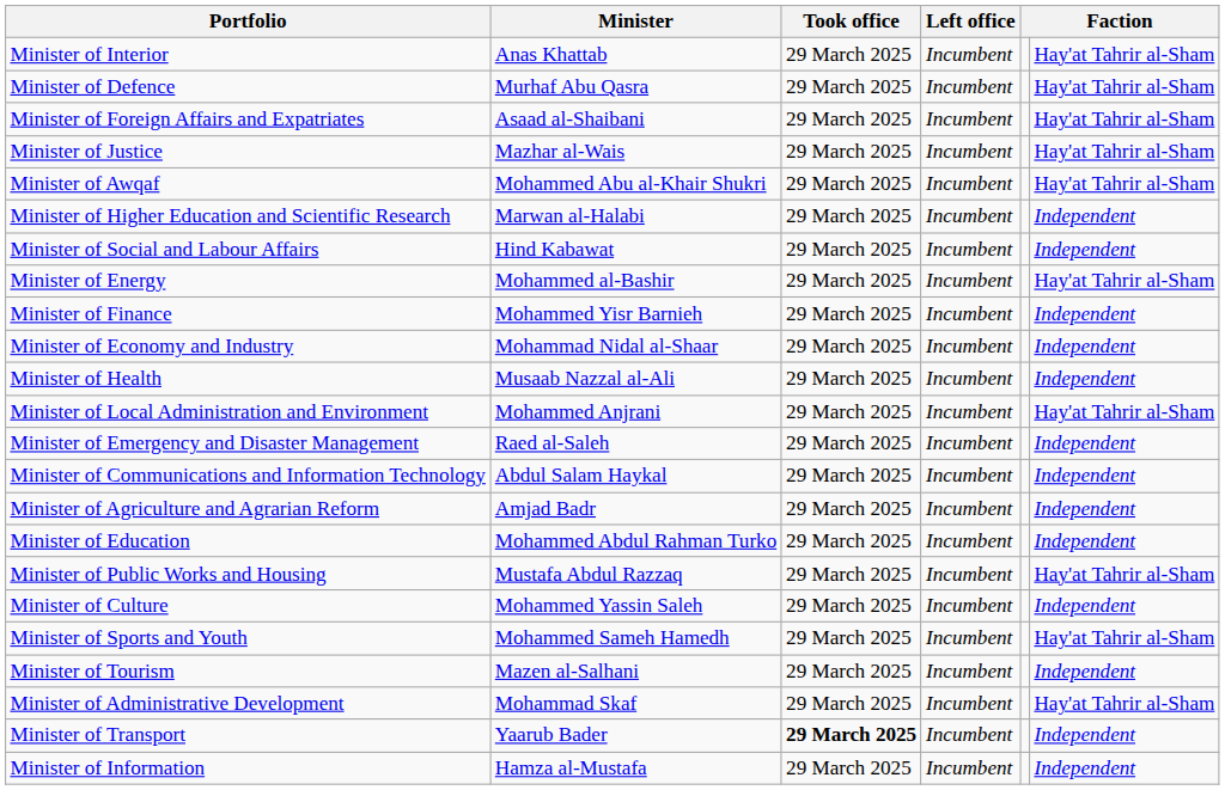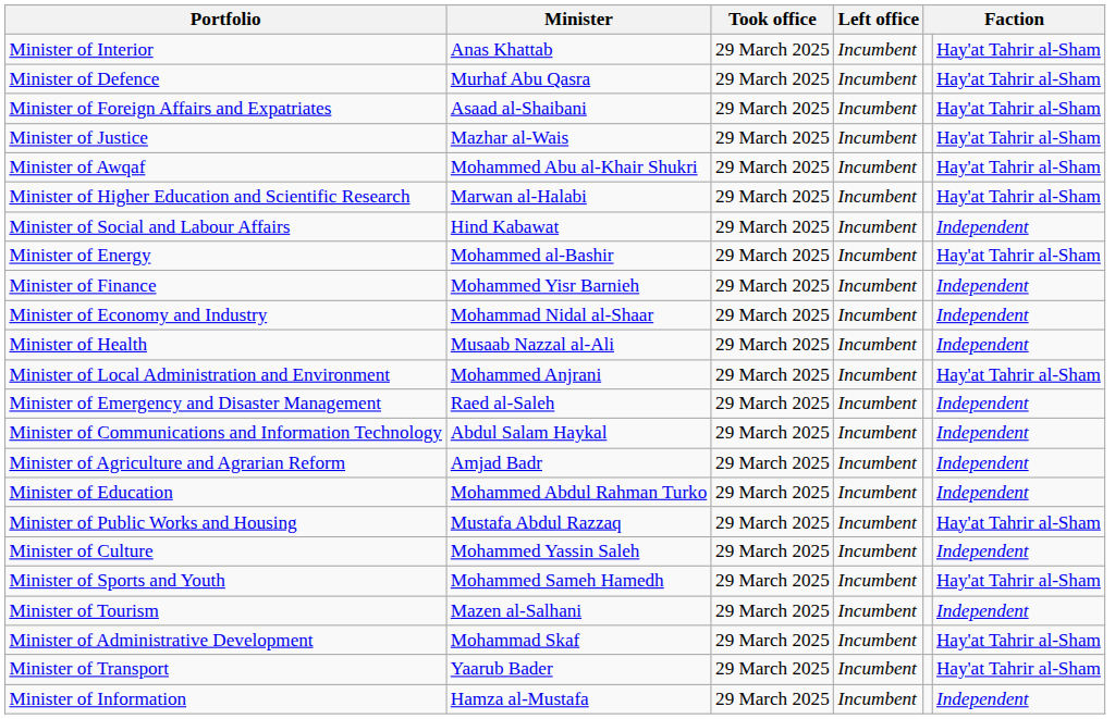Minister of Higher Education and Scientific Research | column 6: Independent -> Hay'at Tahrir al-Sham
Minister of Transport | Took office: bold -> normal
Minister of Transport | column 6: Independent -> Hay'at Tahrir al-Sham
